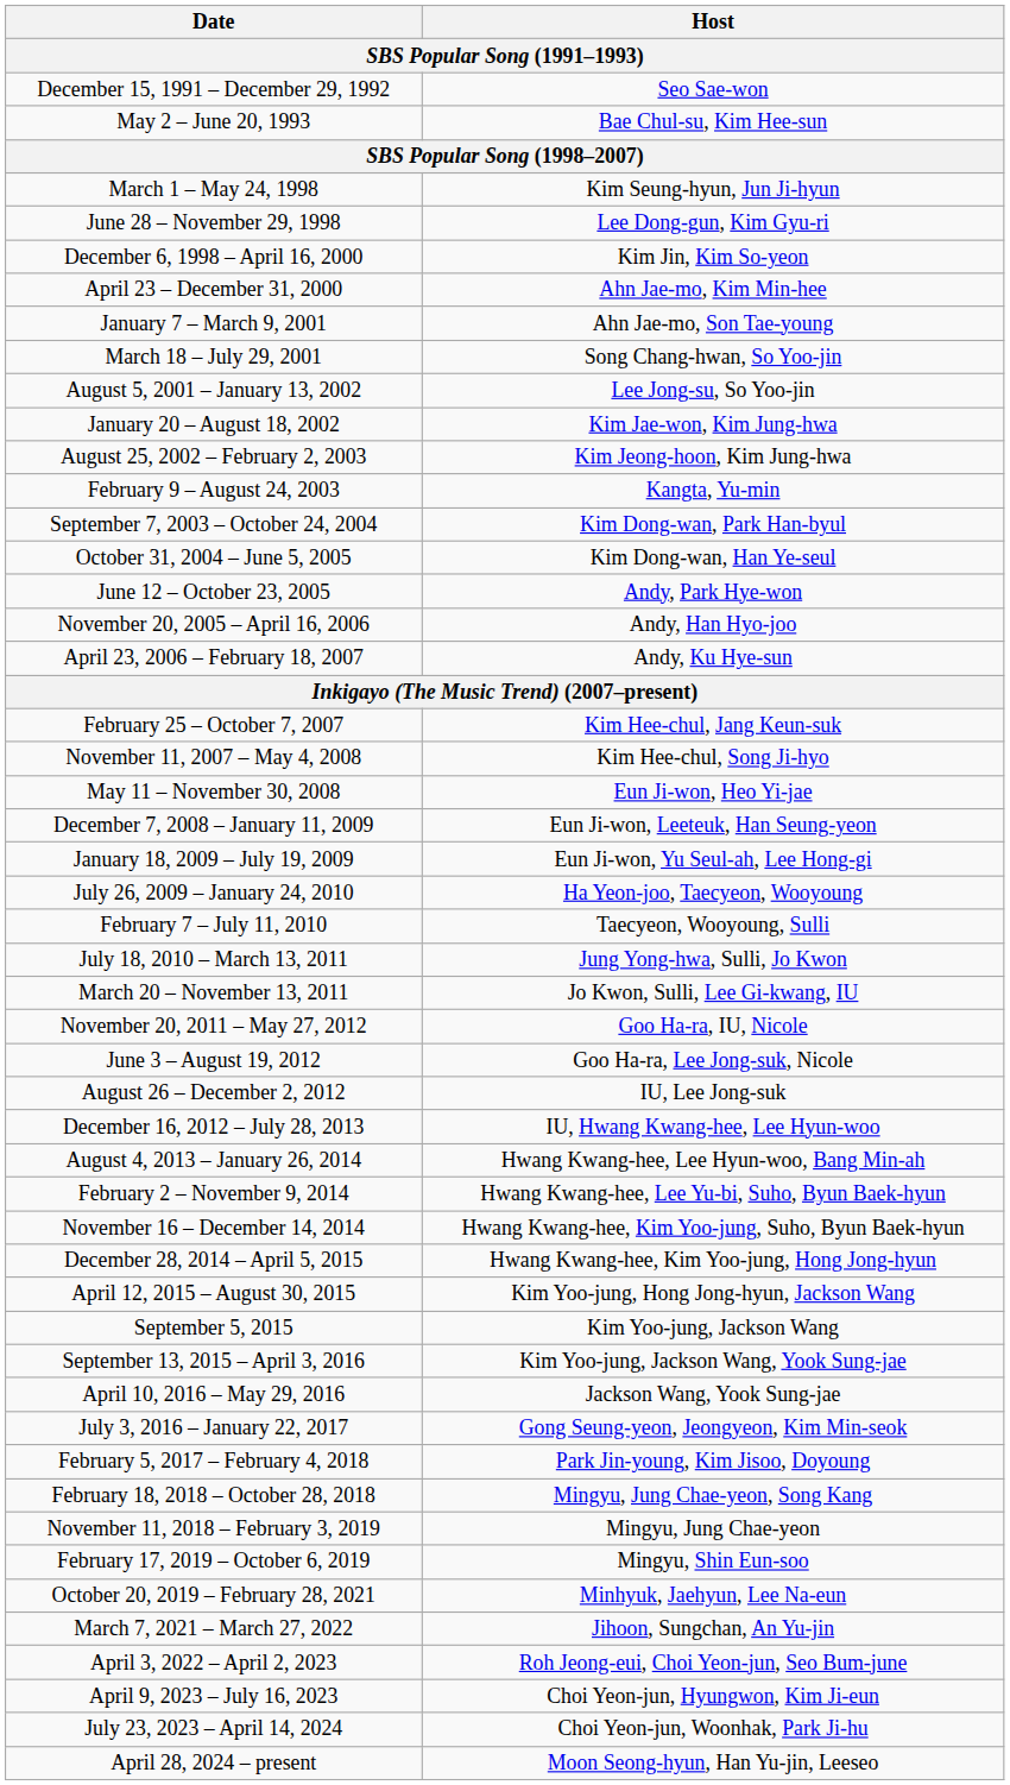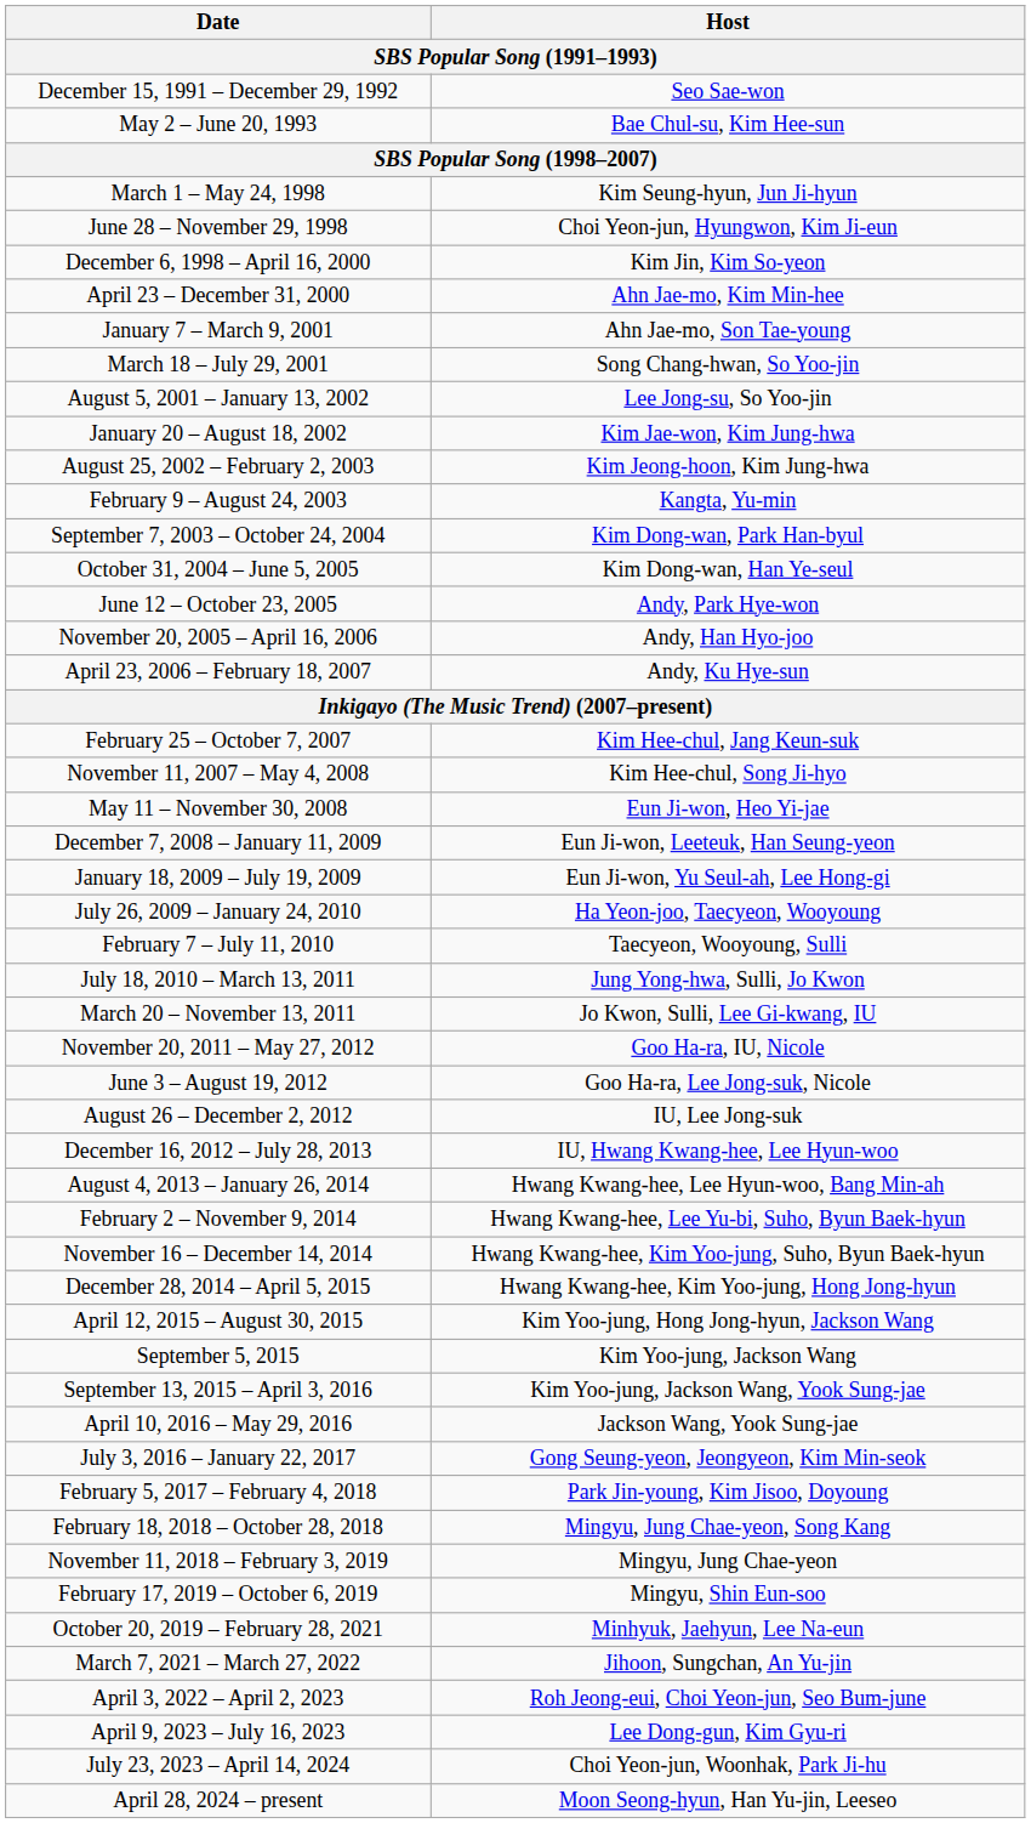June 28 – November 29, 1998 | Host: Lee Dong-gun, Kim Gyu-ri -> Choi Yeon-jun, Hyungwon, Kim Ji-eun
April 9, 2023 – July 16, 2023 | Host: Choi Yeon-jun, Hyungwon, Kim Ji-eun -> Lee Dong-gun, Kim Gyu-ri
